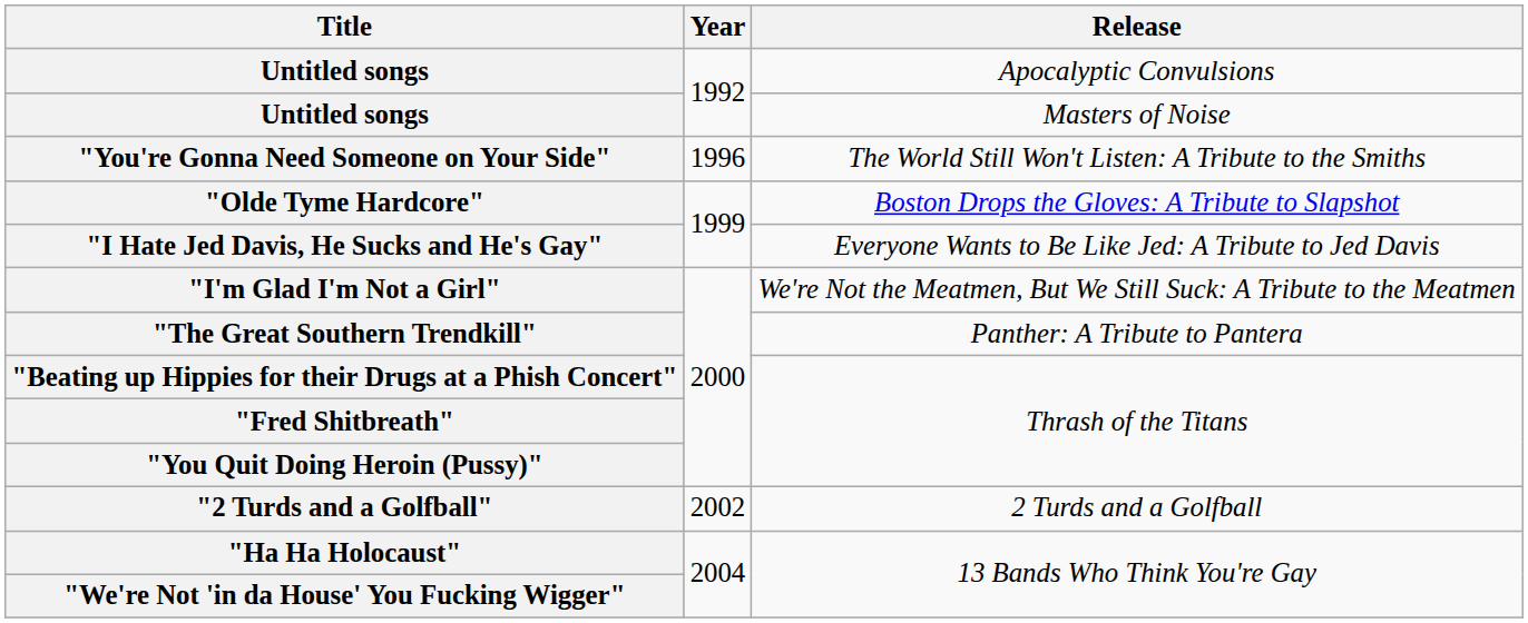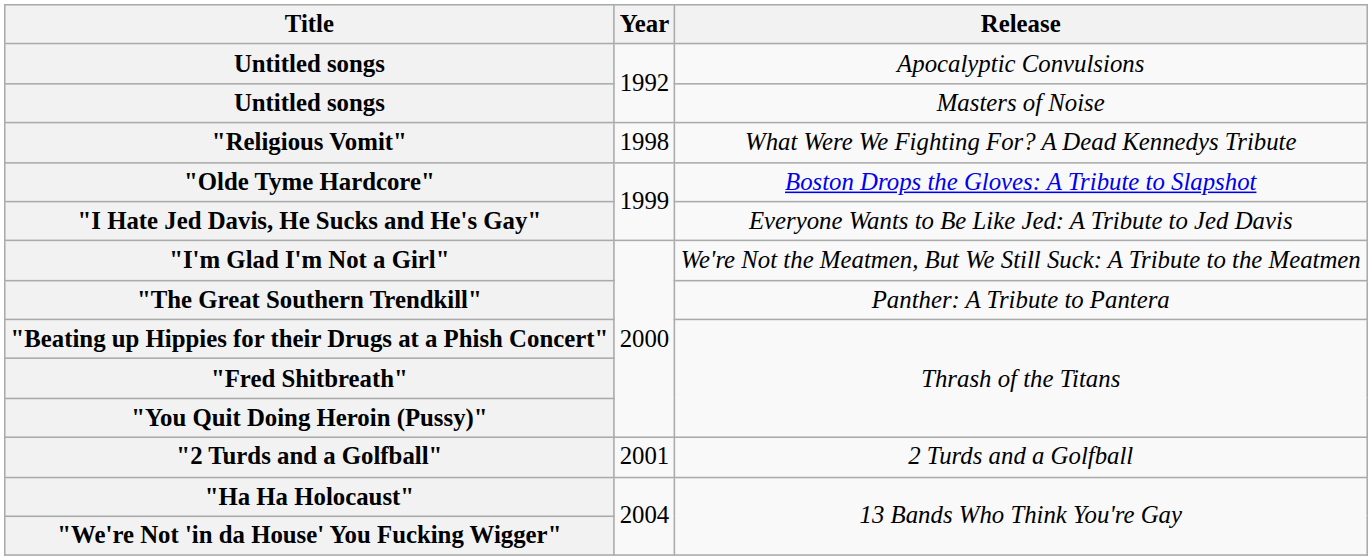- row: "You're Gonna Need Someone on Your Side" | 1996 | The World Still Won't Listen: A Tribute to the Smiths
+ row: "Religious Vomit" | 1998 | What Were We Fighting For? A Dead Kennedys Tribute
"2 Turds and a Golfball" | Year: 2002 -> 2001
